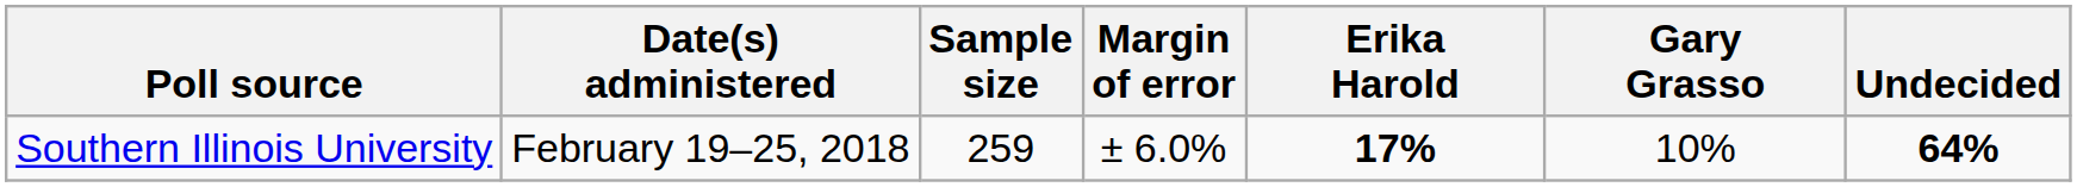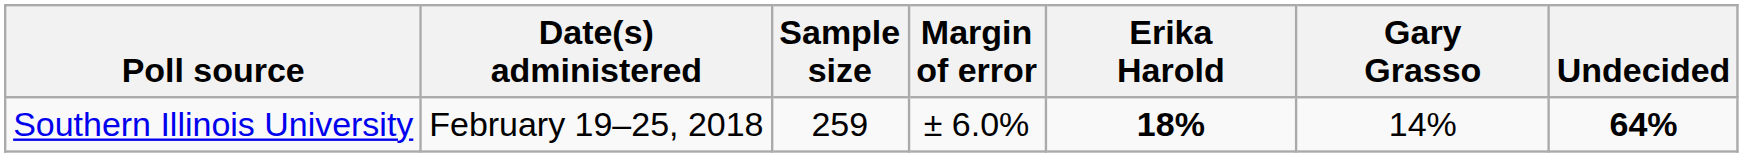Southern Illinois University | Erika Harold: 17% -> 18%
Southern Illinois University | Gary Grasso: 10% -> 14%
